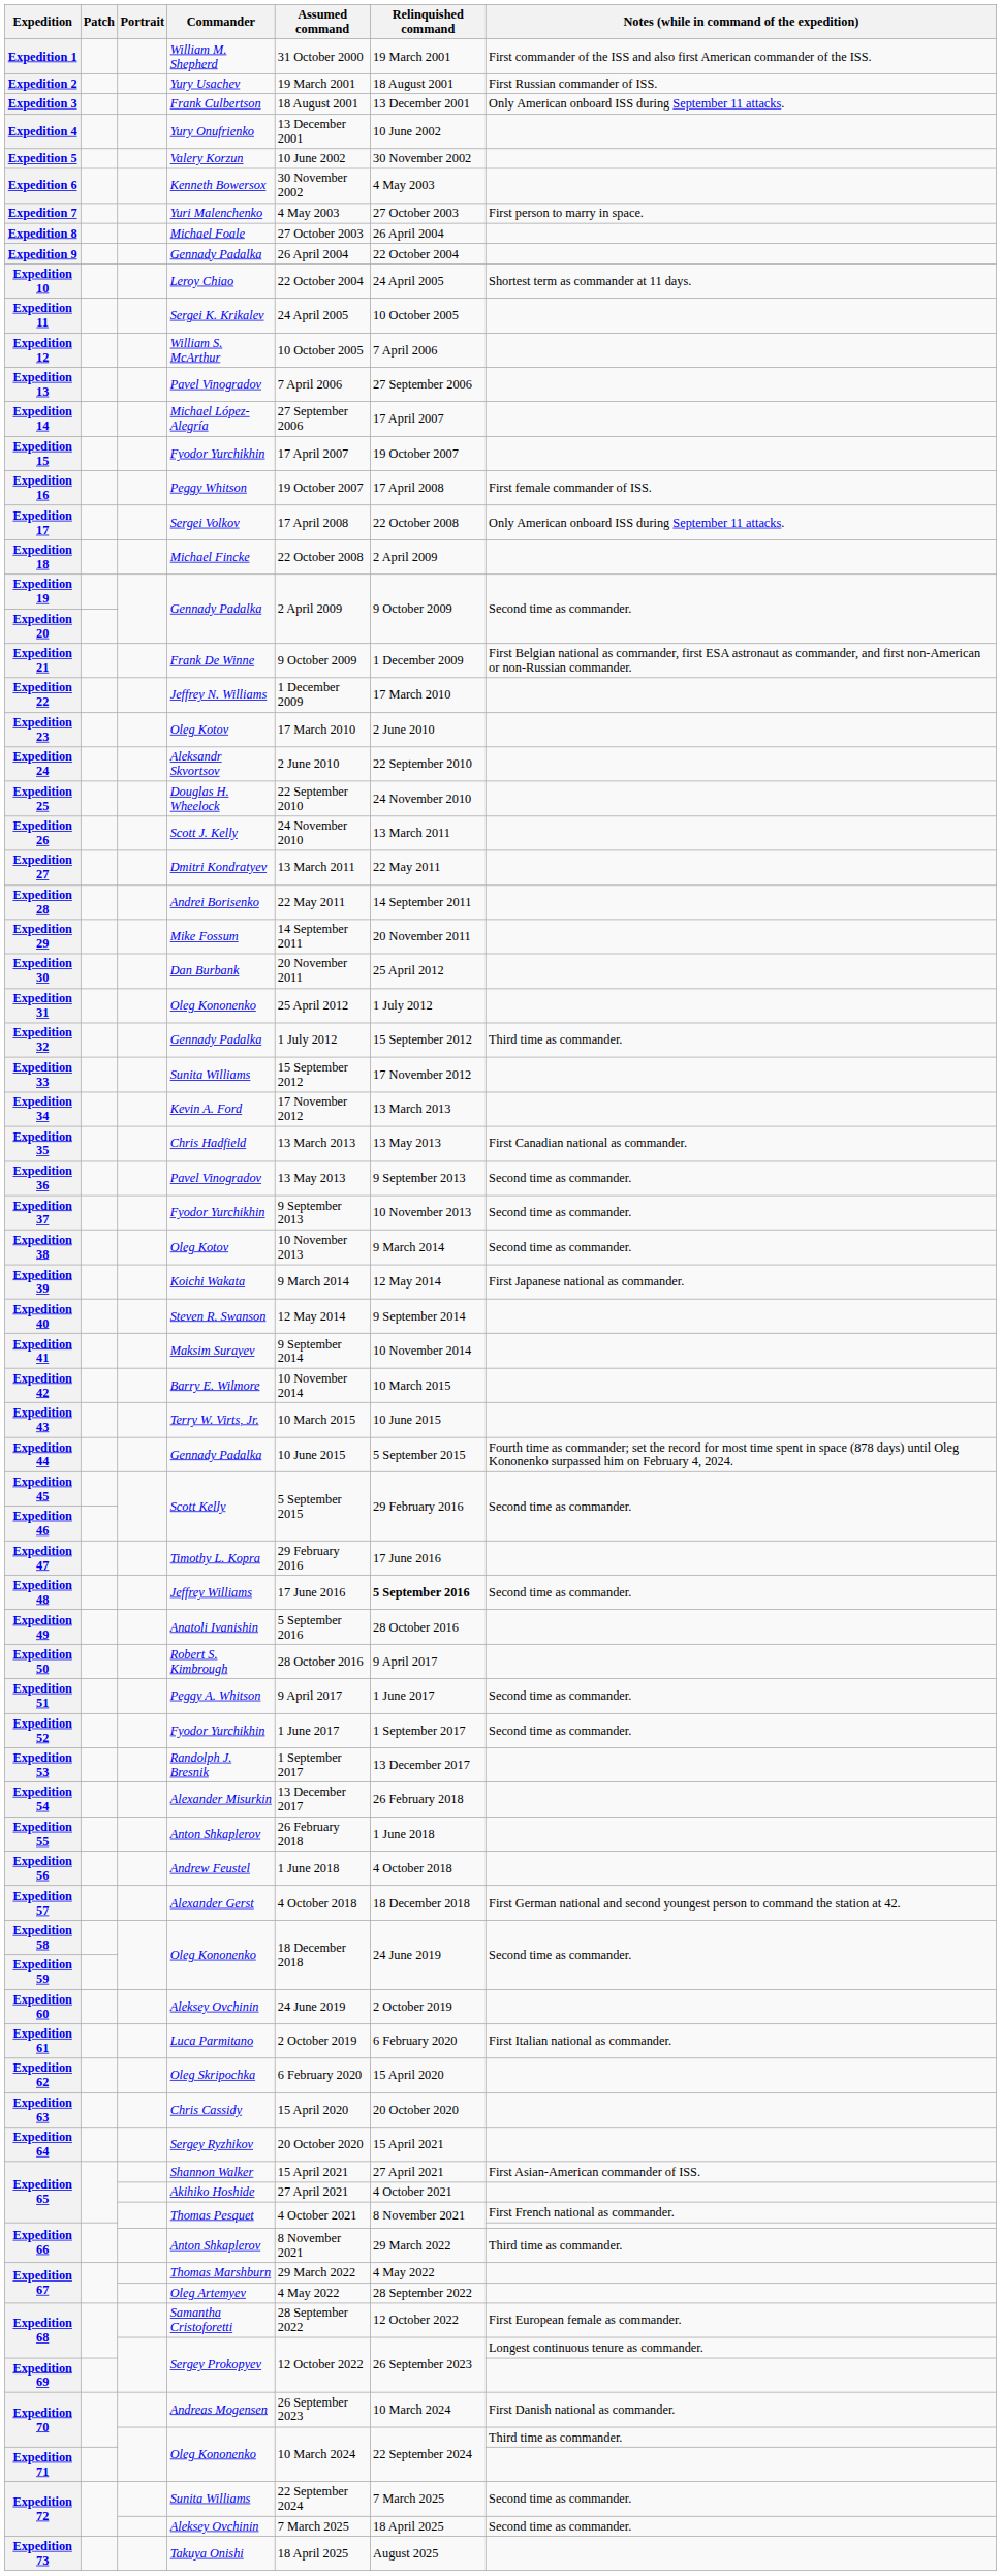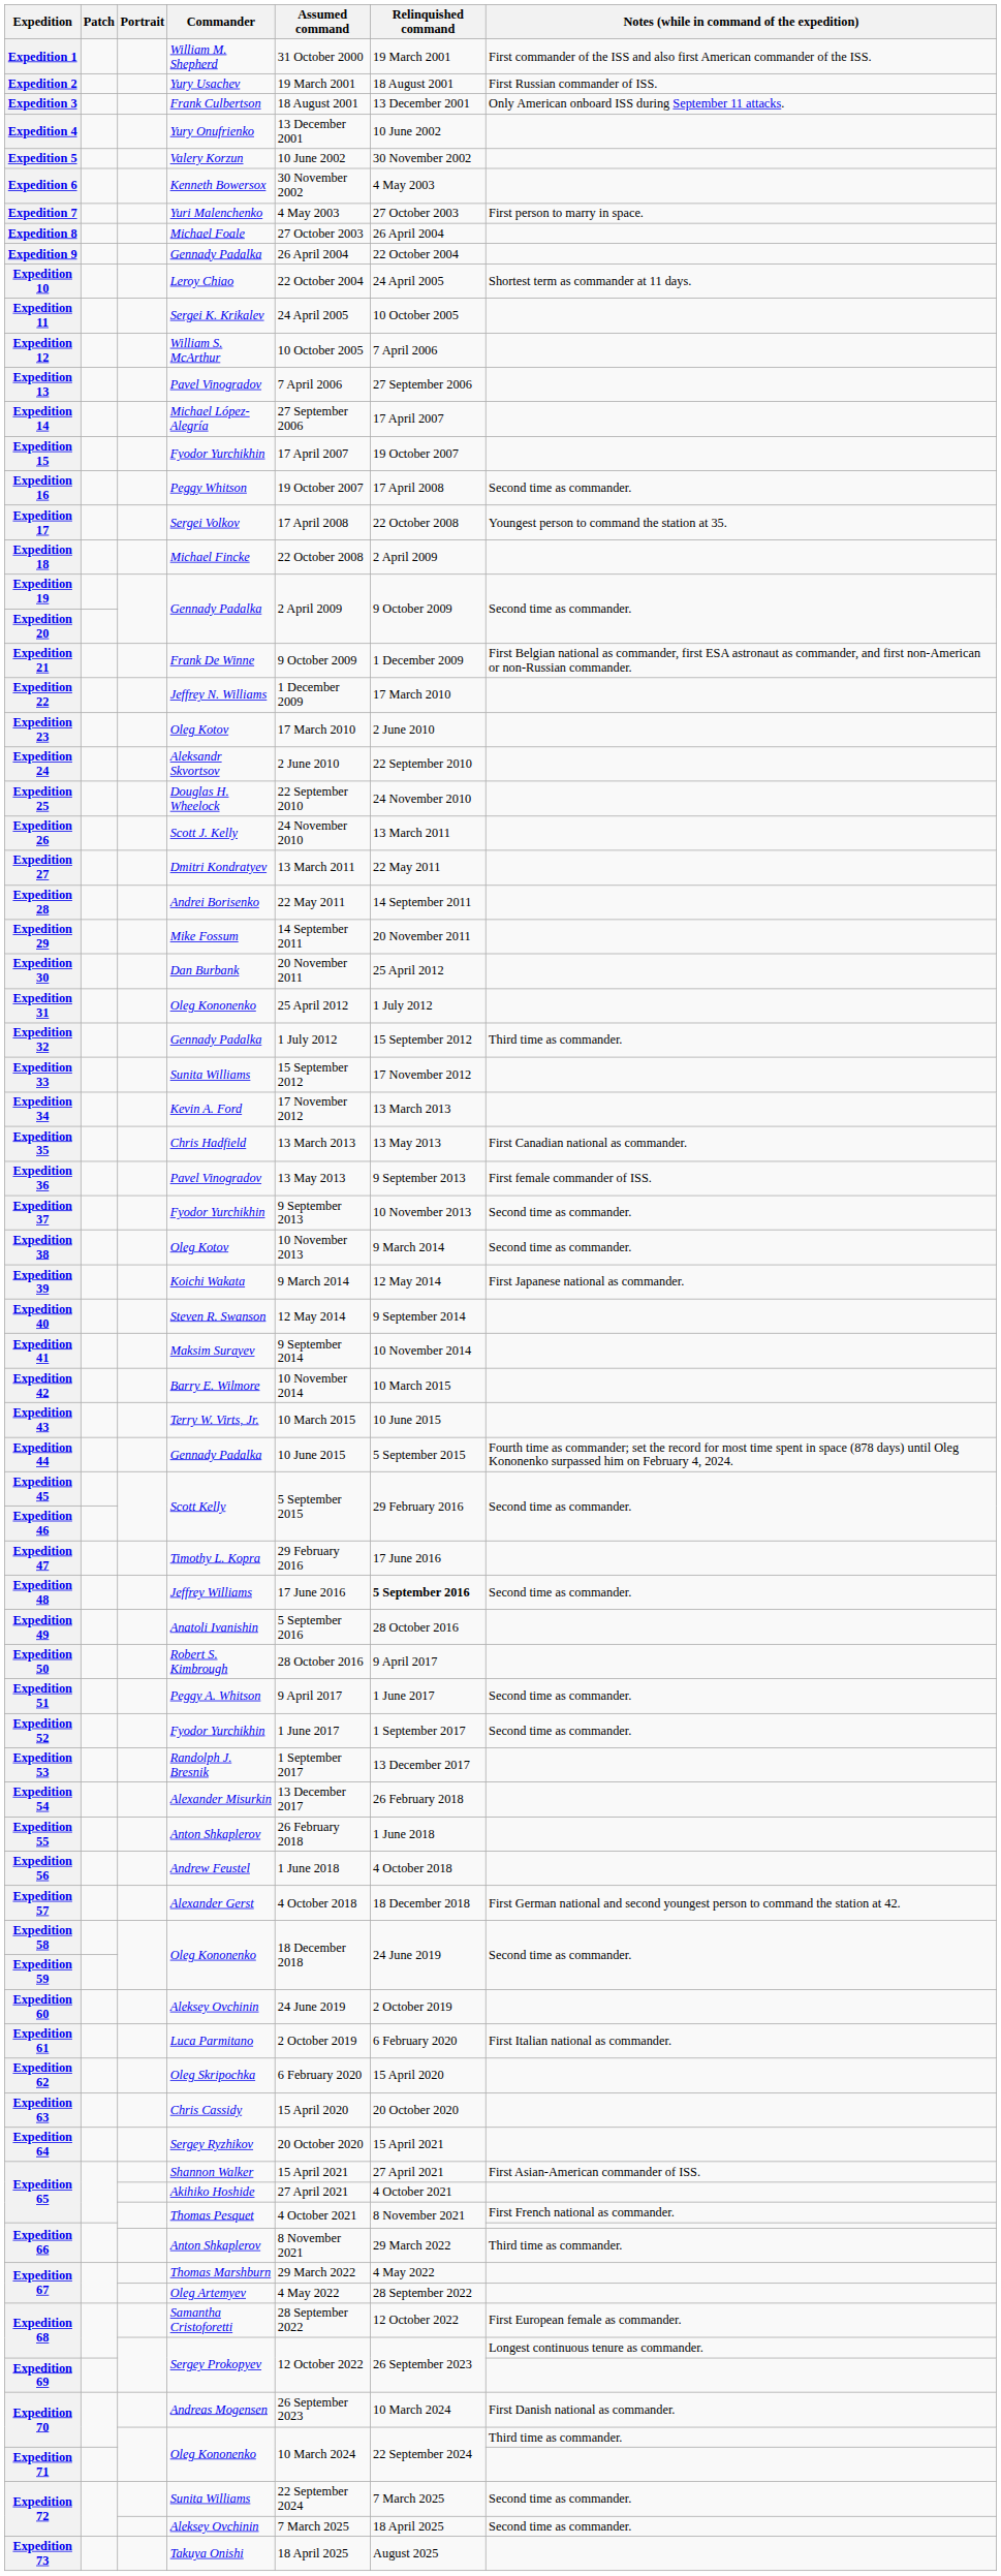Expedition 16 | Notes (while in command of the expedition): First female commander of ISS. -> Second time as commander.
Expedition 17 | Notes (while in command of the expedition): Only American onboard ISS during September 11 attacks. -> Youngest person to command the station at 35.
Expedition 36 | Notes (while in command of the expedition): Second time as commander. -> First female commander of ISS.
